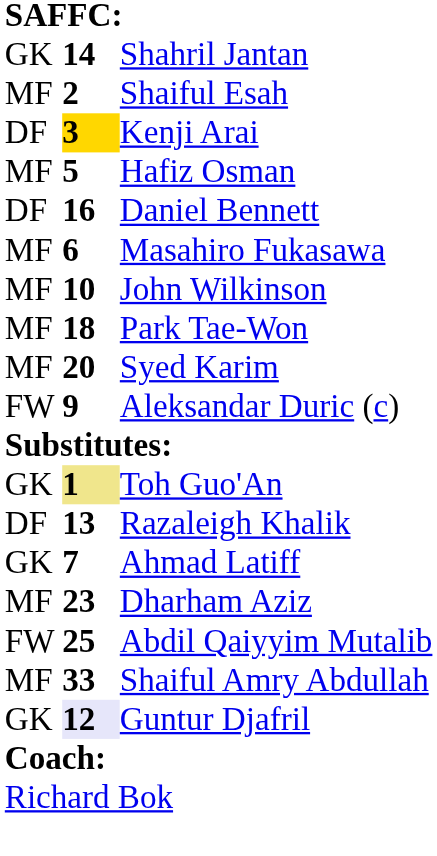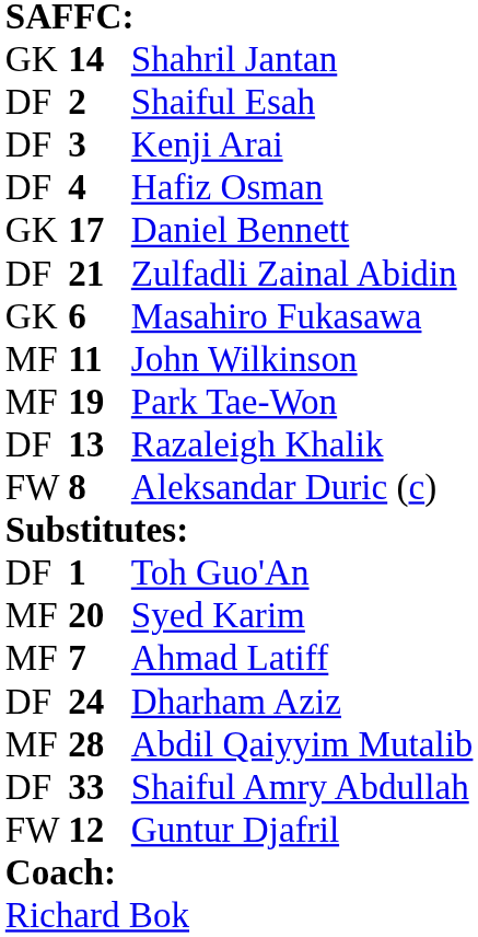Shaiful Esah | column 1: MF -> DF
Kenji Arai | column 2: gold background -> no background
Hafiz Osman | column 1: MF -> DF
Hafiz Osman | column 2: 5 -> 4
Daniel Bennett | column 1: DF -> GK
Daniel Bennett | column 2: 16 -> 17
+ row: DF | 21 | Zulfadli Zainal Abidin
Masahiro Fukasawa | column 1: MF -> GK
John Wilkinson | column 2: 10 -> 11
Park Tae-Won | column 2: 18 -> 19
rows swapped: Syed Karim <-> Razaleigh Khalik
Aleksandar Duric (c) | column 2: 9 -> 8
Toh Guo'An | column 1: GK -> DF
Toh Guo'An | column 2: khaki background -> no background
Ahmad Latiff | column 1: GK -> MF
Dharham Aziz | column 1: MF -> DF
Dharham Aziz | column 2: 23 -> 24
Abdil Qaiyyim Mutalib | column 1: FW -> MF
Abdil Qaiyyim Mutalib | column 2: 25 -> 28
Shaiful Amry Abdullah | column 1: MF -> DF
Guntur Djafril | column 1: GK -> FW
Guntur Djafril | column 2: lavender background -> no background
